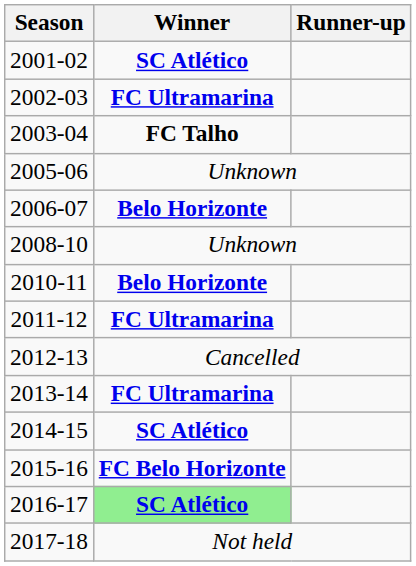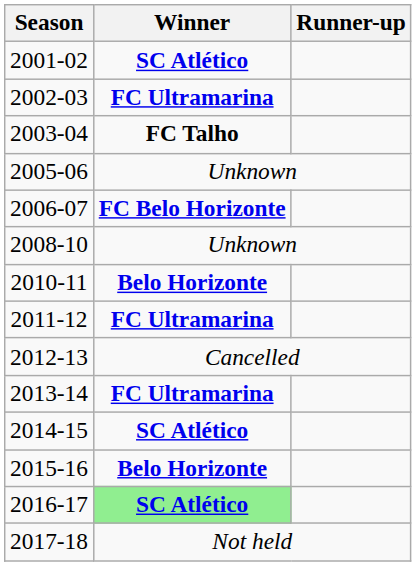2006-07 | Winner: Belo Horizonte -> FC Belo Horizonte
2015-16 | Winner: FC Belo Horizonte -> Belo Horizonte
